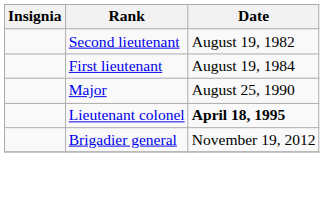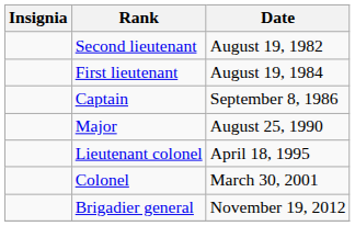+ row: Captain | September 8, 1986
Lieutenant colonel | Date: bold -> normal
+ row: Colonel | March 30, 2001
